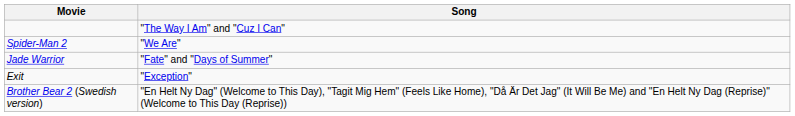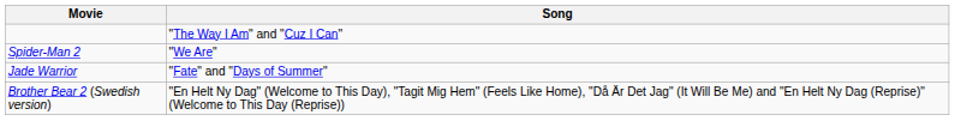- row: Exit | "Exception"
